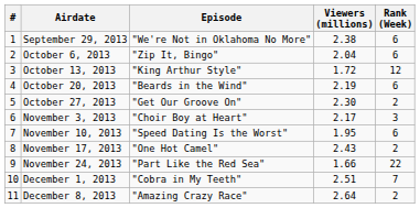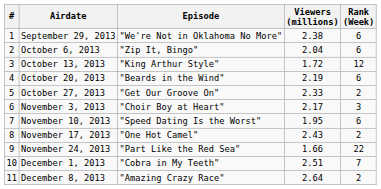October 27, 2013 | Viewers (millions): 2.30 -> 2.33
